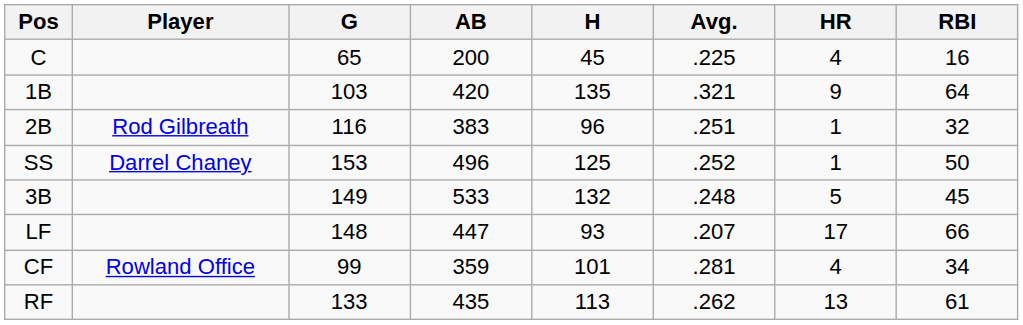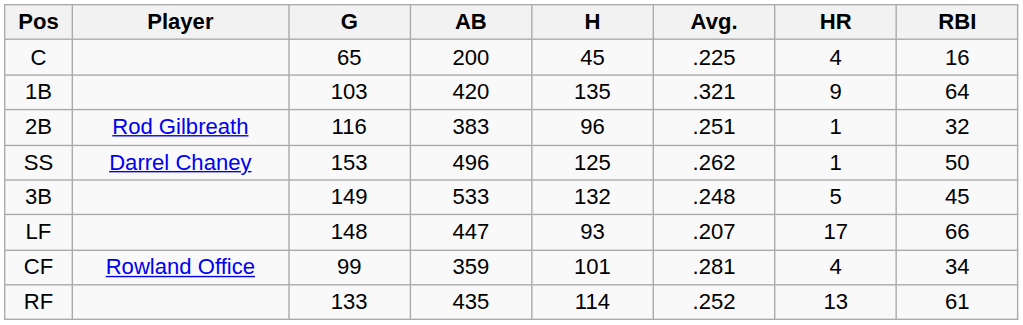SS | Avg.: .252 -> .262
RF | H: 113 -> 114
RF | Avg.: .262 -> .252
